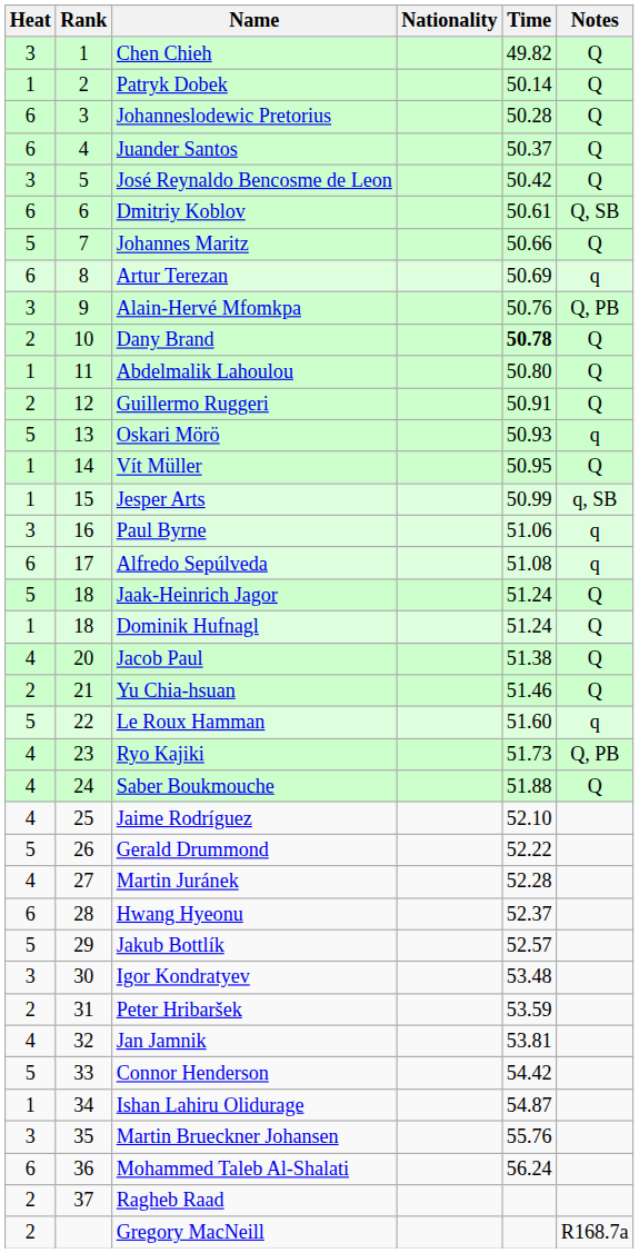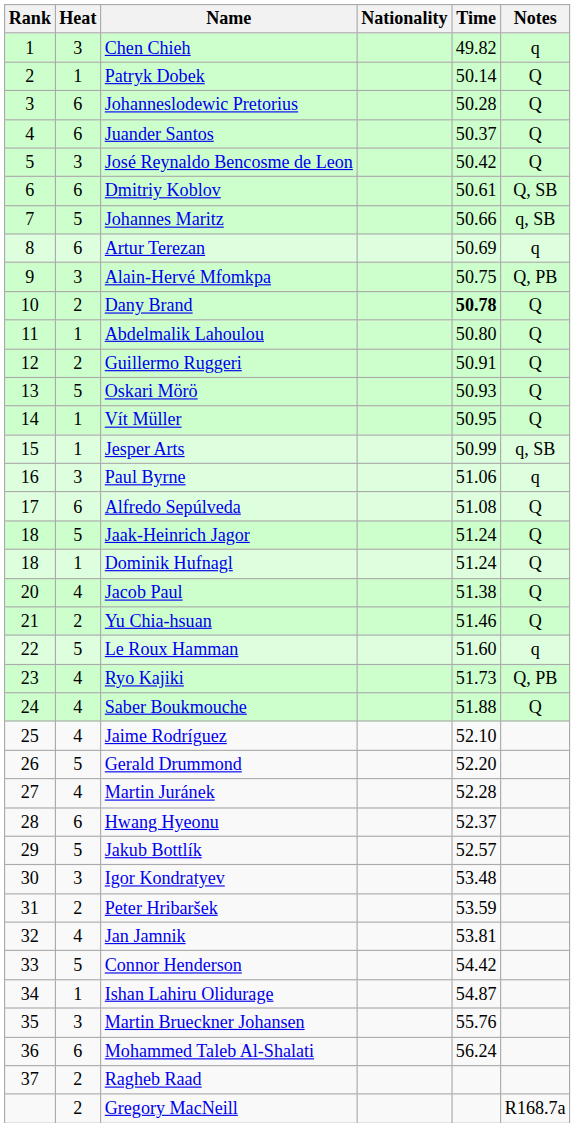columns swapped: Rank <-> Heat
Chen Chieh | Notes: Q -> q
Johannes Maritz | Notes: Q -> q, SB
Alain-Hervé Mfomkpa | Time: 50.76 -> 50.75
Oskari Mörö | Notes: q -> Q
Alfredo Sepúlveda | Notes: q -> Q
Gerald Drummond | Time: 52.22 -> 52.20
